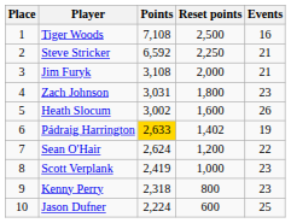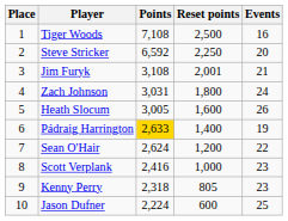Steve Stricker | Events: 21 -> 20
Jim Furyk | Reset points: 2,000 -> 2,001
Zach Johnson | Events: 23 -> 24
Heath Slocum | Points: 3,002 -> 3,005
Pádraig Harrington | Reset points: 1,402 -> 1,400
Scott Verplank | Points: 2,419 -> 2,416
Kenny Perry | Reset points: 800 -> 805
